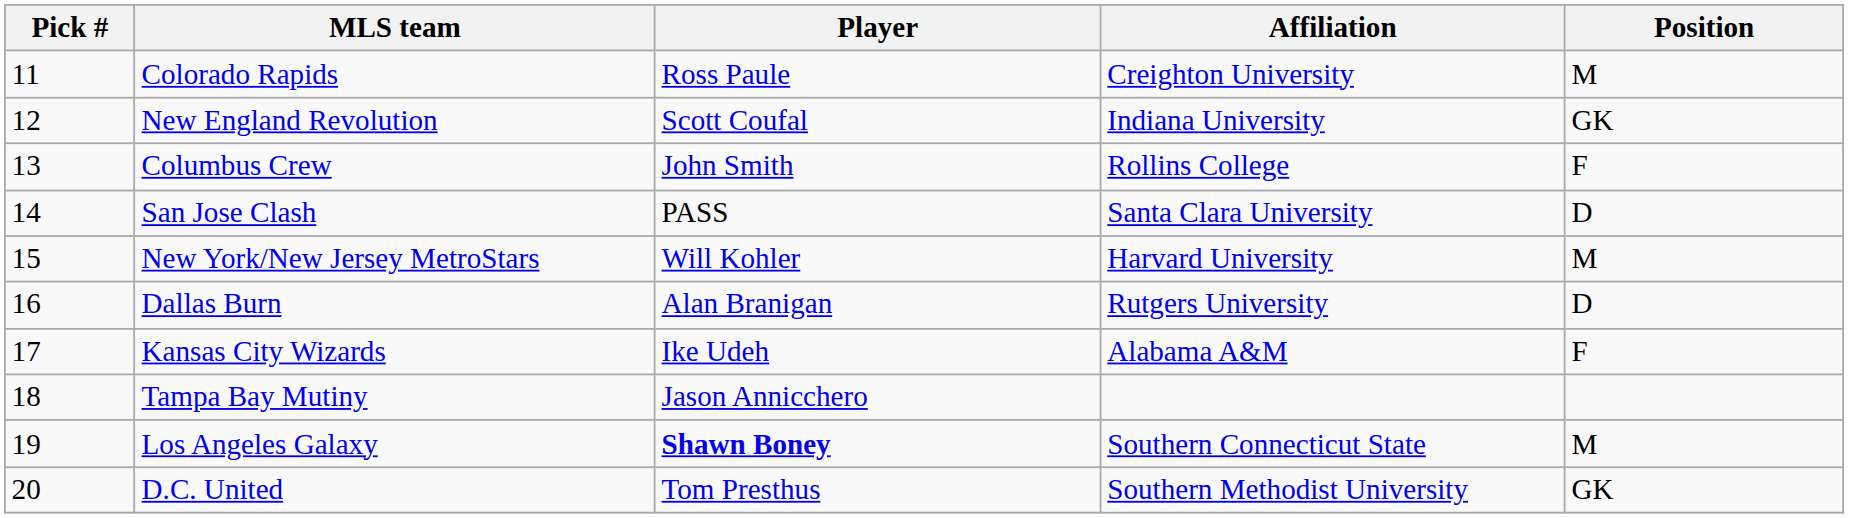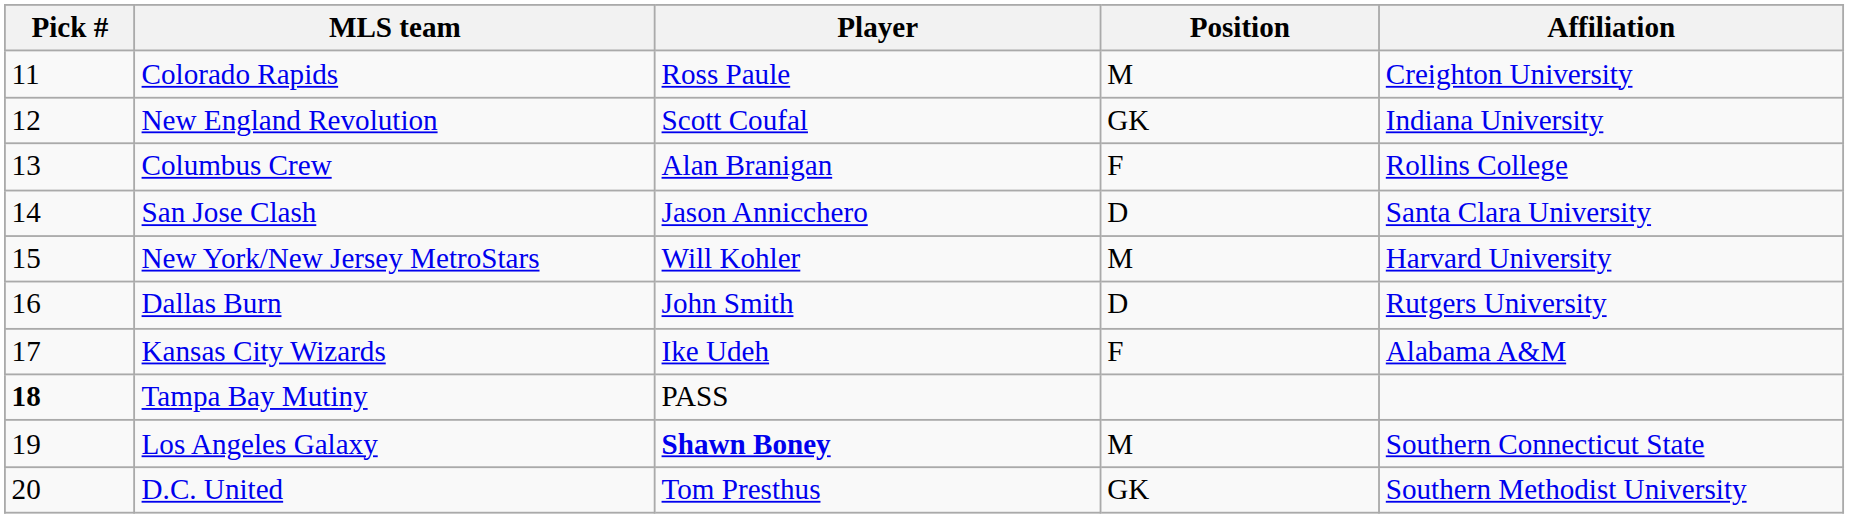columns swapped: Position <-> Affiliation
Columbus Crew | Player: John Smith -> Alan Branigan
San Jose Clash | Player: PASS -> Jason Annicchero
Dallas Burn | Player: Alan Branigan -> John Smith
Tampa Bay Mutiny | Pick #: normal -> bold
Tampa Bay Mutiny | Player: Jason Annicchero -> PASS
